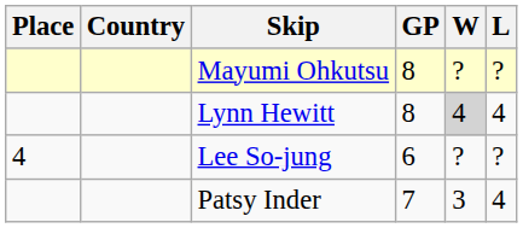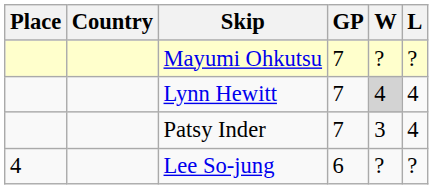Mayumi Ohkutsu | GP: 8 -> 7
Lynn Hewitt | GP: 8 -> 7
rows swapped: Patsy Inder <-> Lee So-jung
